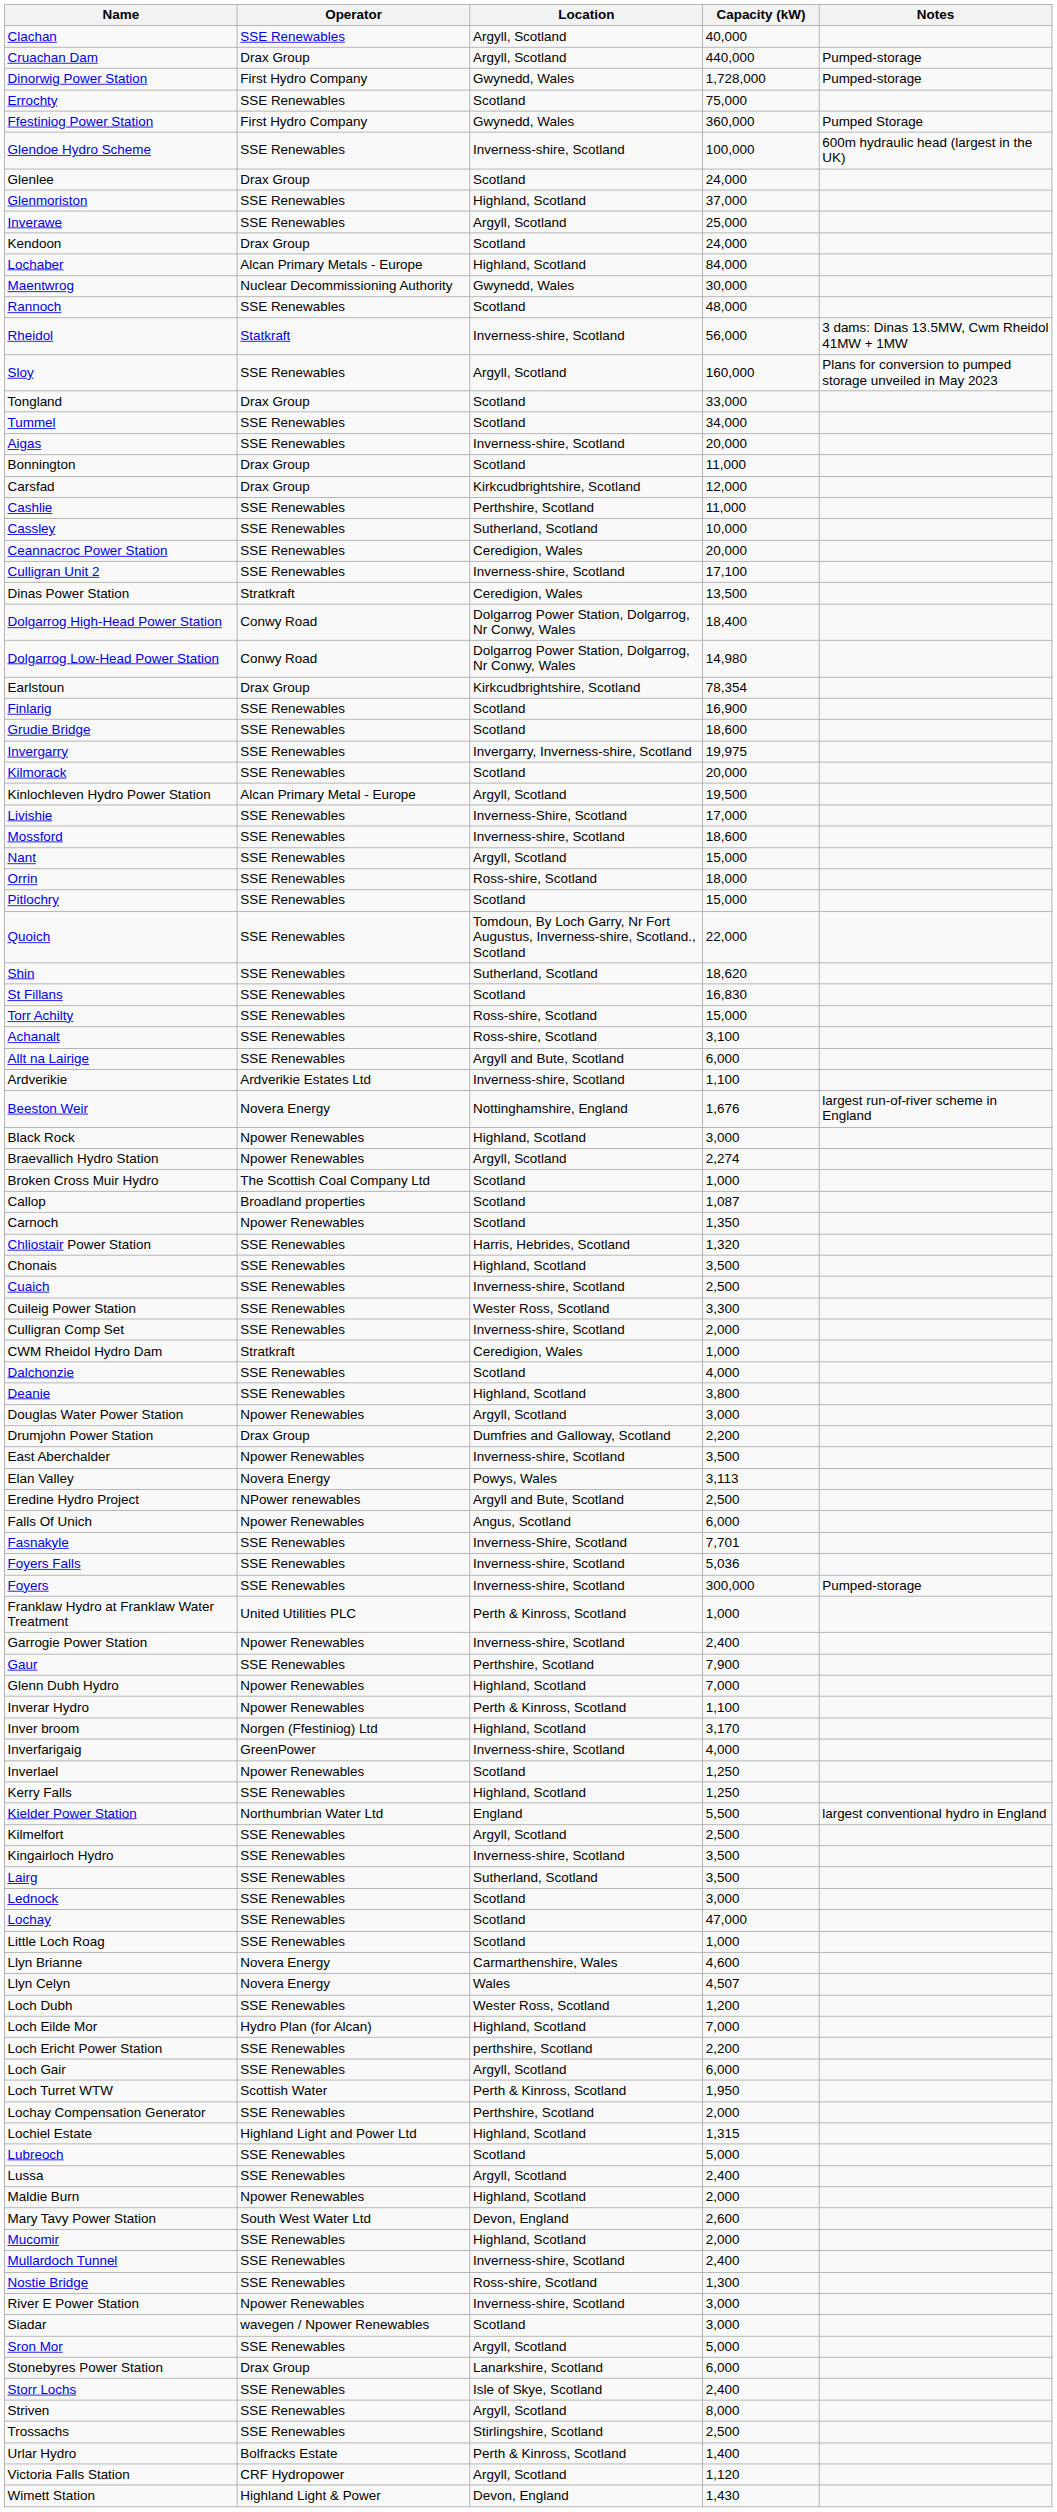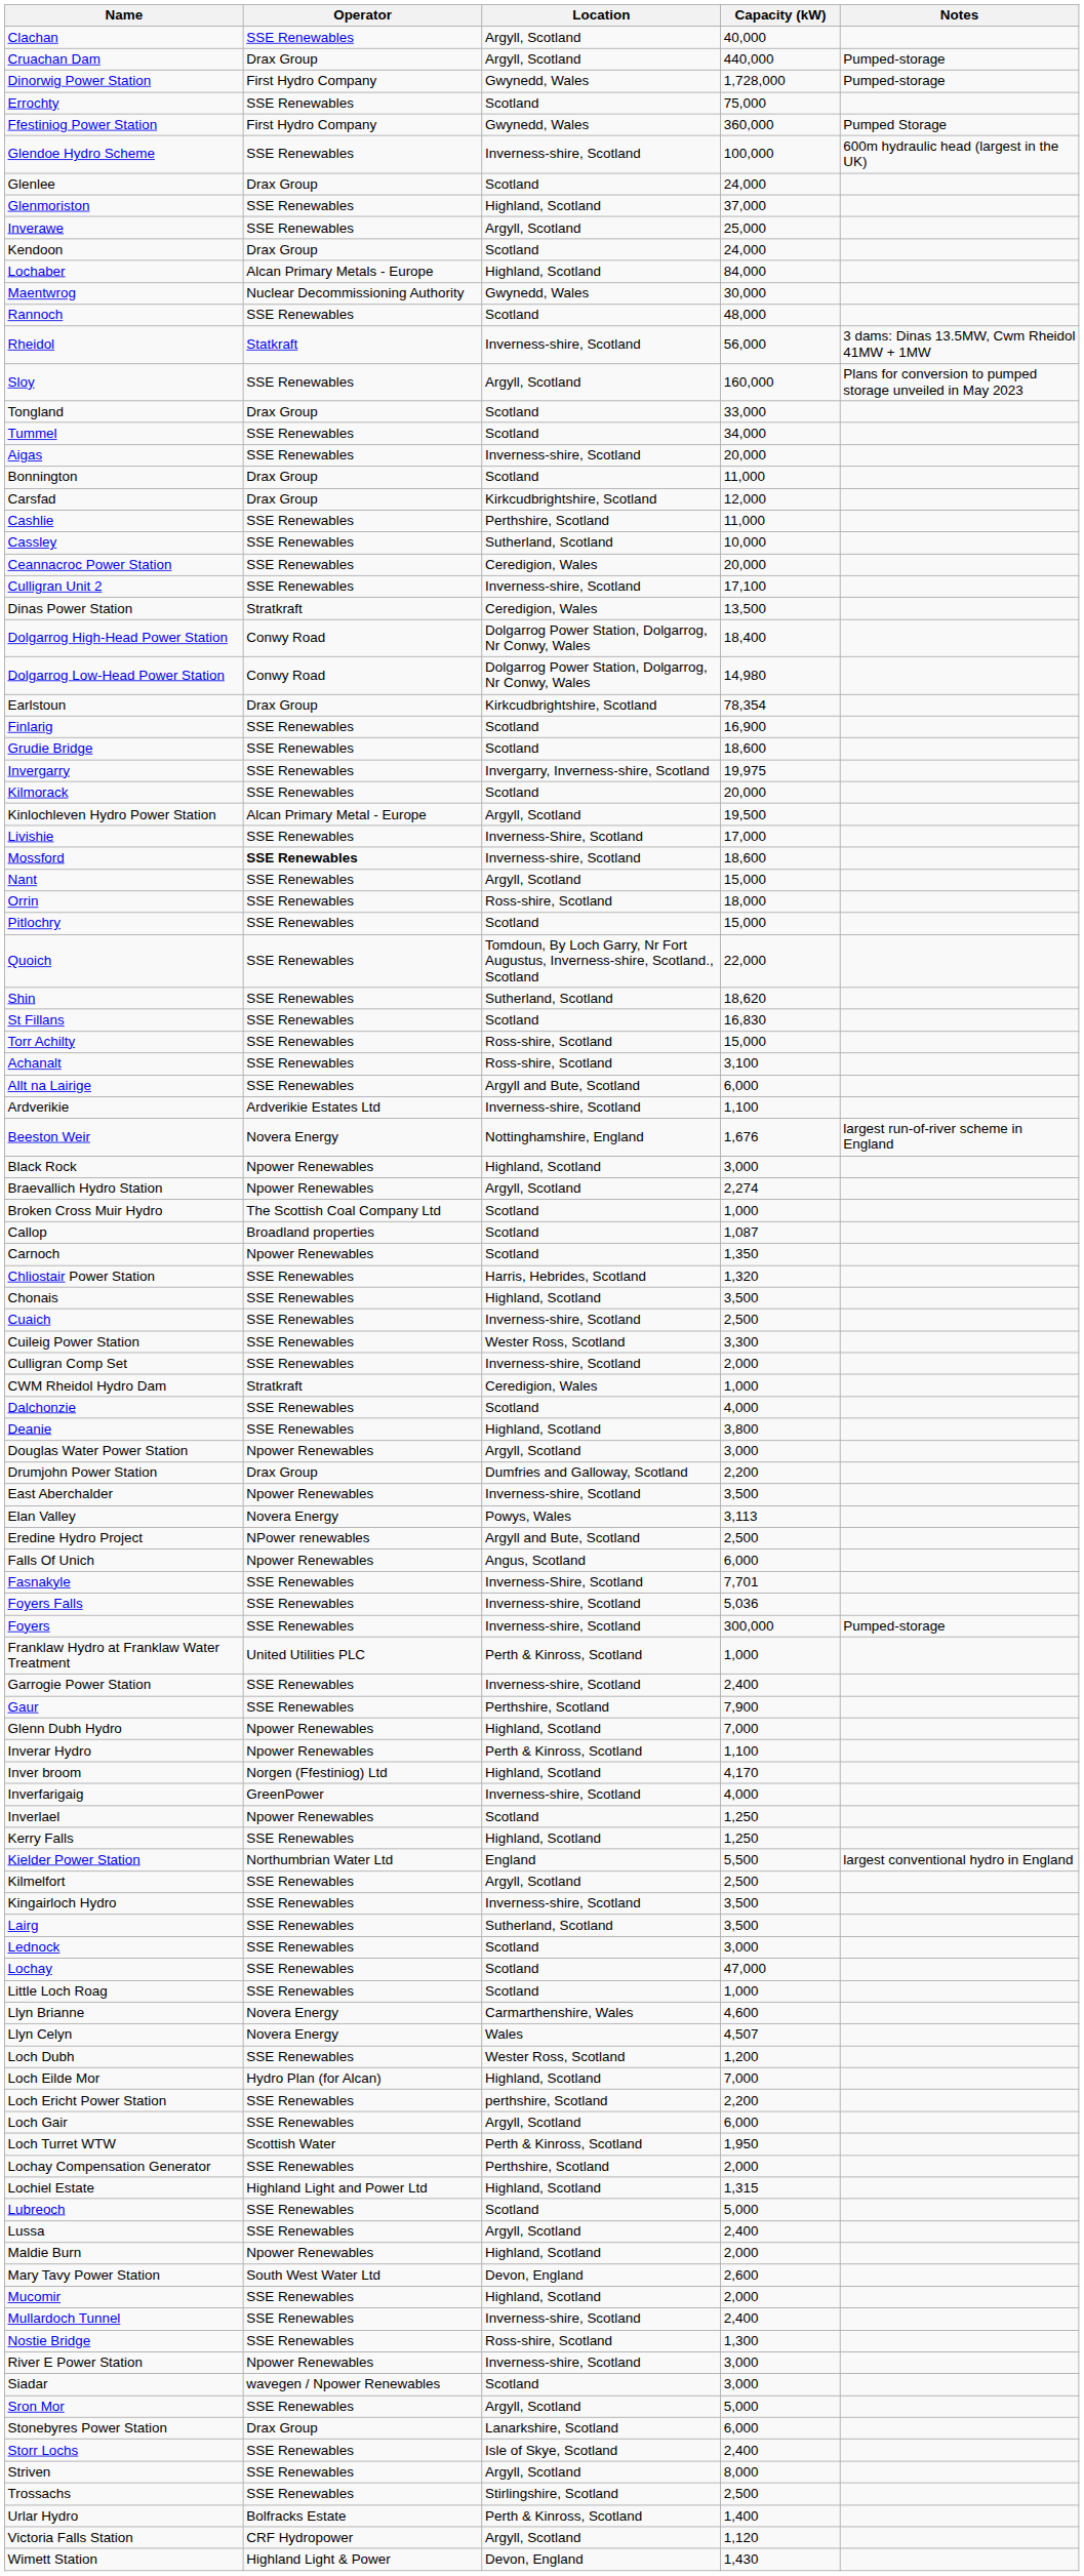Mossford | Operator: normal -> bold
Garrogie Power Station | Operator: Npower Renewables -> SSE Renewables
Inver broom | Capacity (kW): 3,170 -> 4,170
